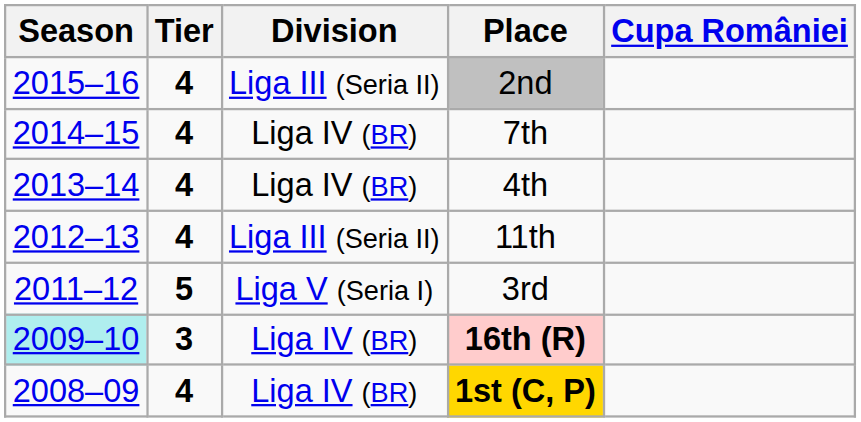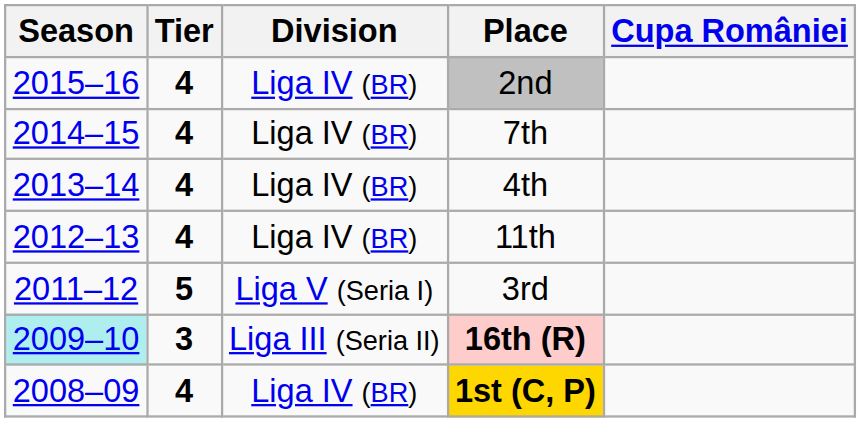2nd | Division: Liga III (Seria II) -> Liga IV (BR)
11th | Division: Liga III (Seria II) -> Liga IV (BR)
16th (R) | Division: Liga IV (BR) -> Liga III (Seria II)
